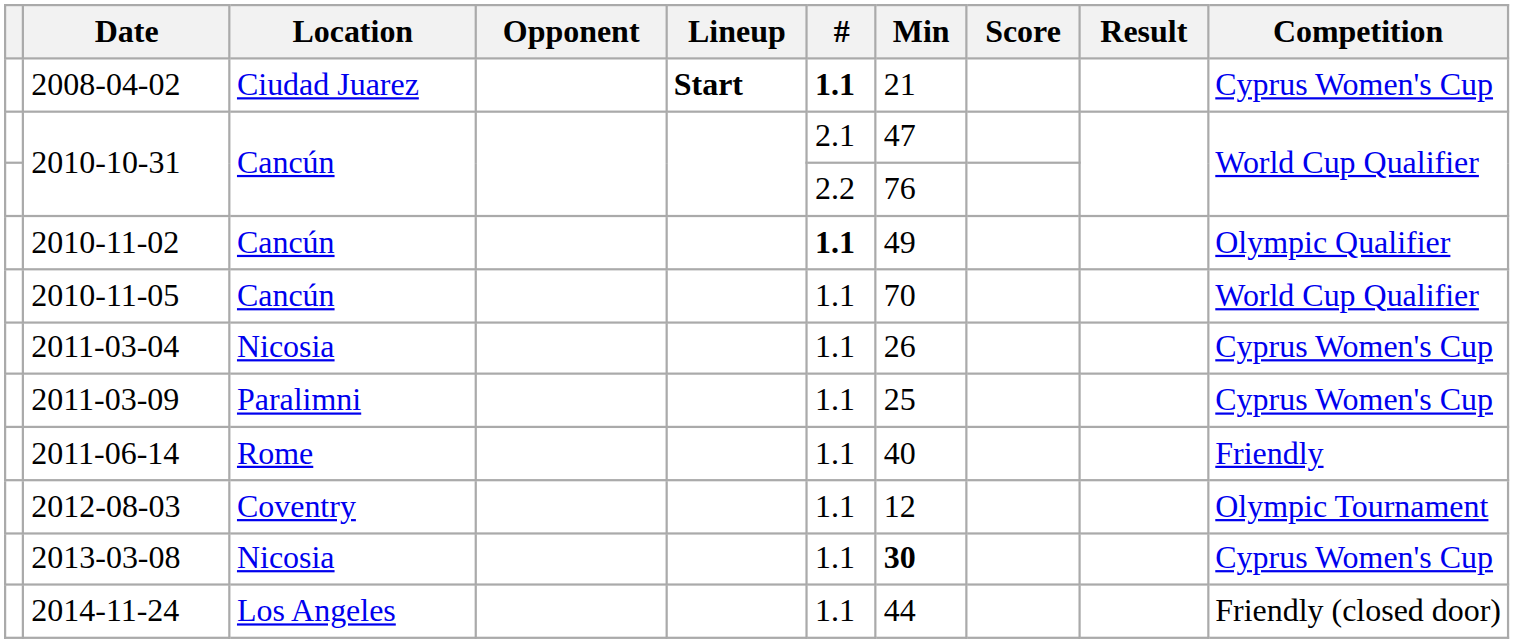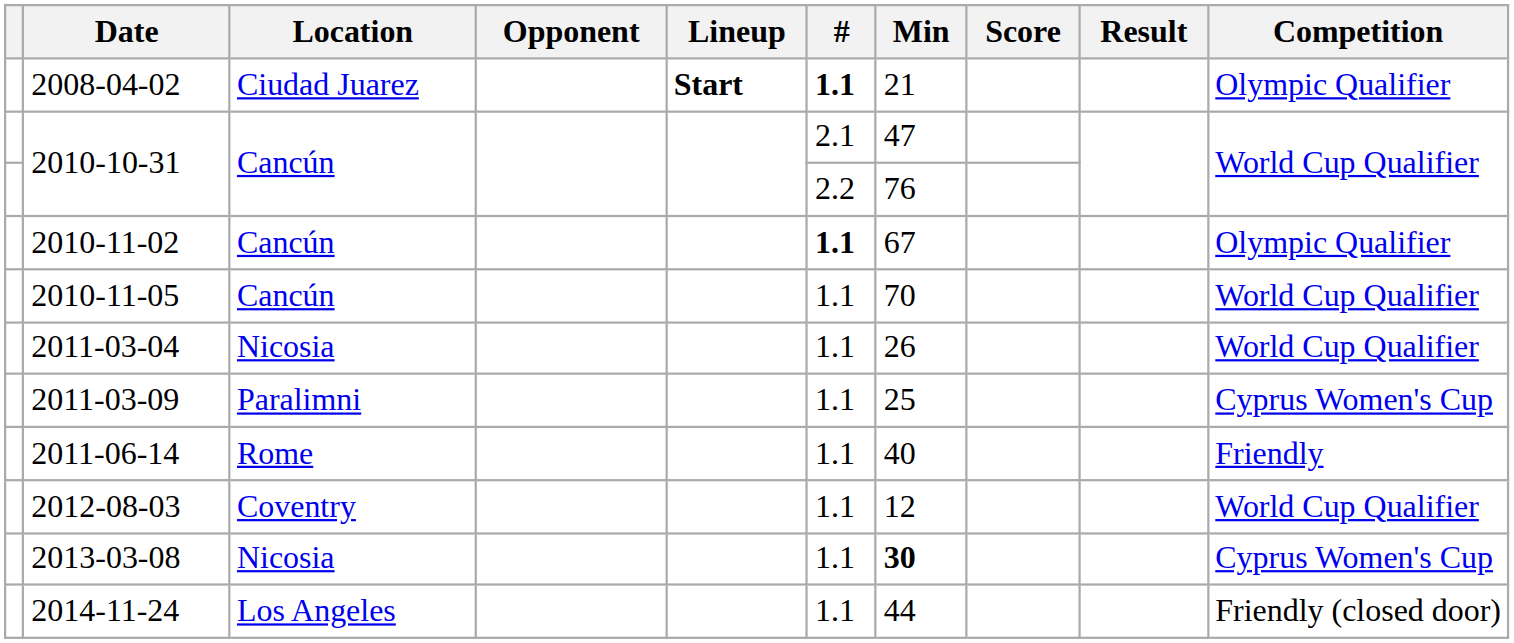2008-04-02 | Competition: Cyprus Women's Cup -> Olympic Qualifier
2010-11-02 | Min: 49 -> 67
2011-03-04 | Competition: Cyprus Women's Cup -> World Cup Qualifier
2012-08-03 | Competition: Olympic Tournament -> World Cup Qualifier
